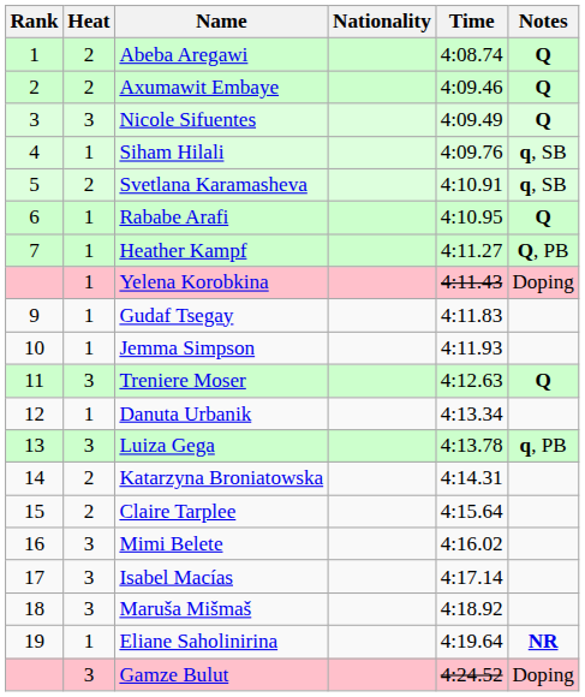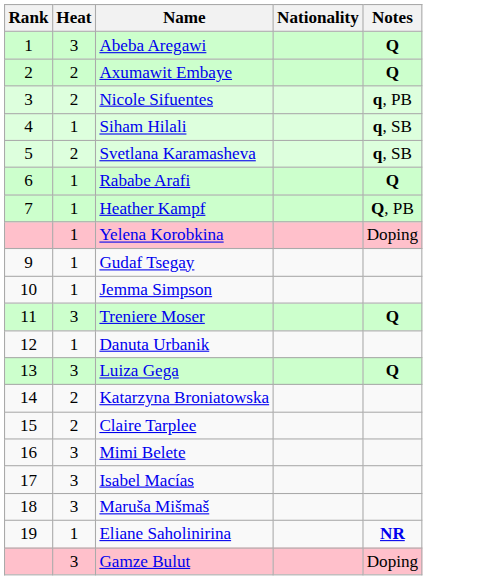- column: Time | 4:08.74 | 4:09.46 | 4:09.49 | 4:09.76 | 4:10.91 | 4:10.95 | 4:11.27 | 4:11.43 | 4:11.83 | 4:11.93 | 4:12.63 | 4:13.34 | 4:13.78 | 4:14.31 | 4:15.64 | 4:16.02 | 4:17.14 | 4:18.92 | 4:19.64 | 4:24.52
Abeba Aregawi | Heat: 2 -> 3
Nicole Sifuentes | Heat: 3 -> 2
Nicole Sifuentes | Notes: Q -> q, PB
Luiza Gega | Notes: q, PB -> Q
